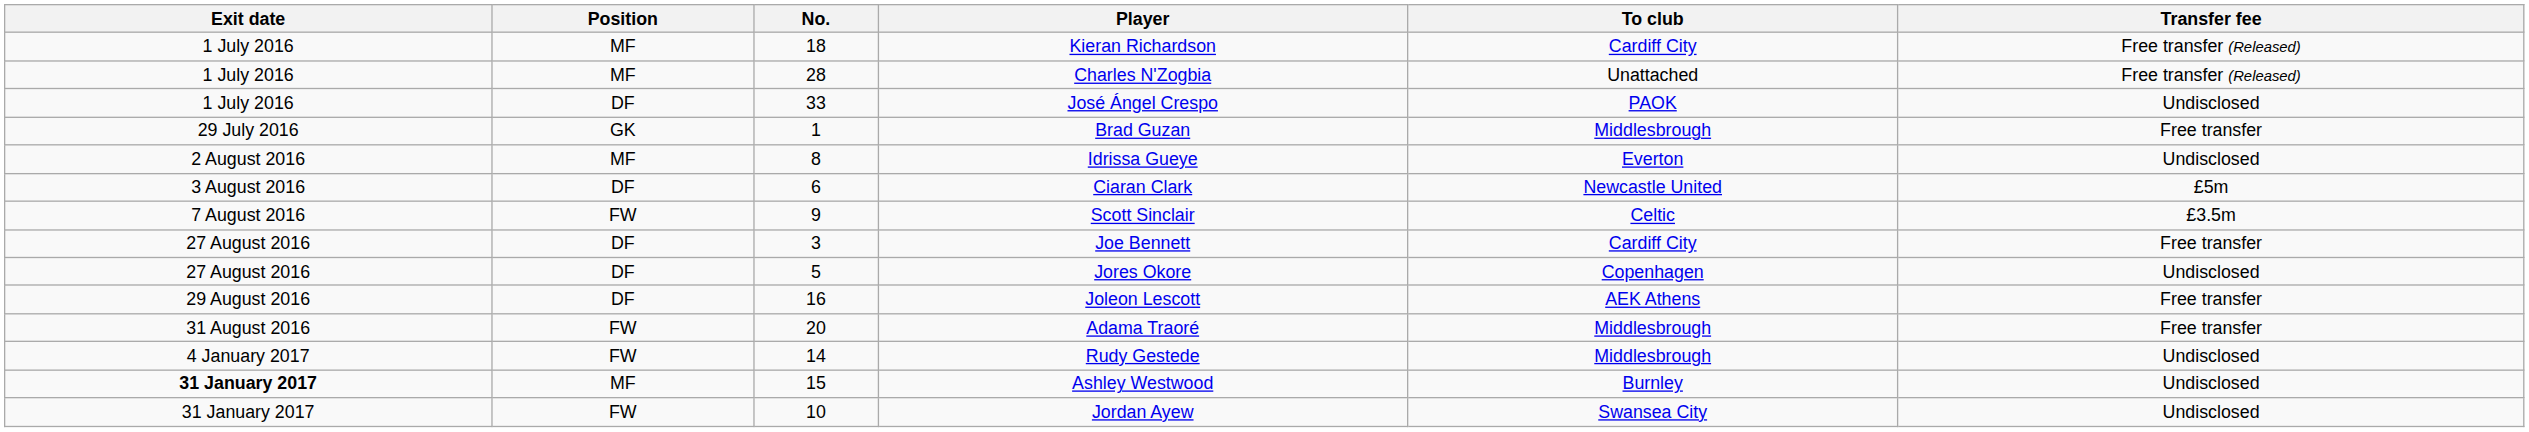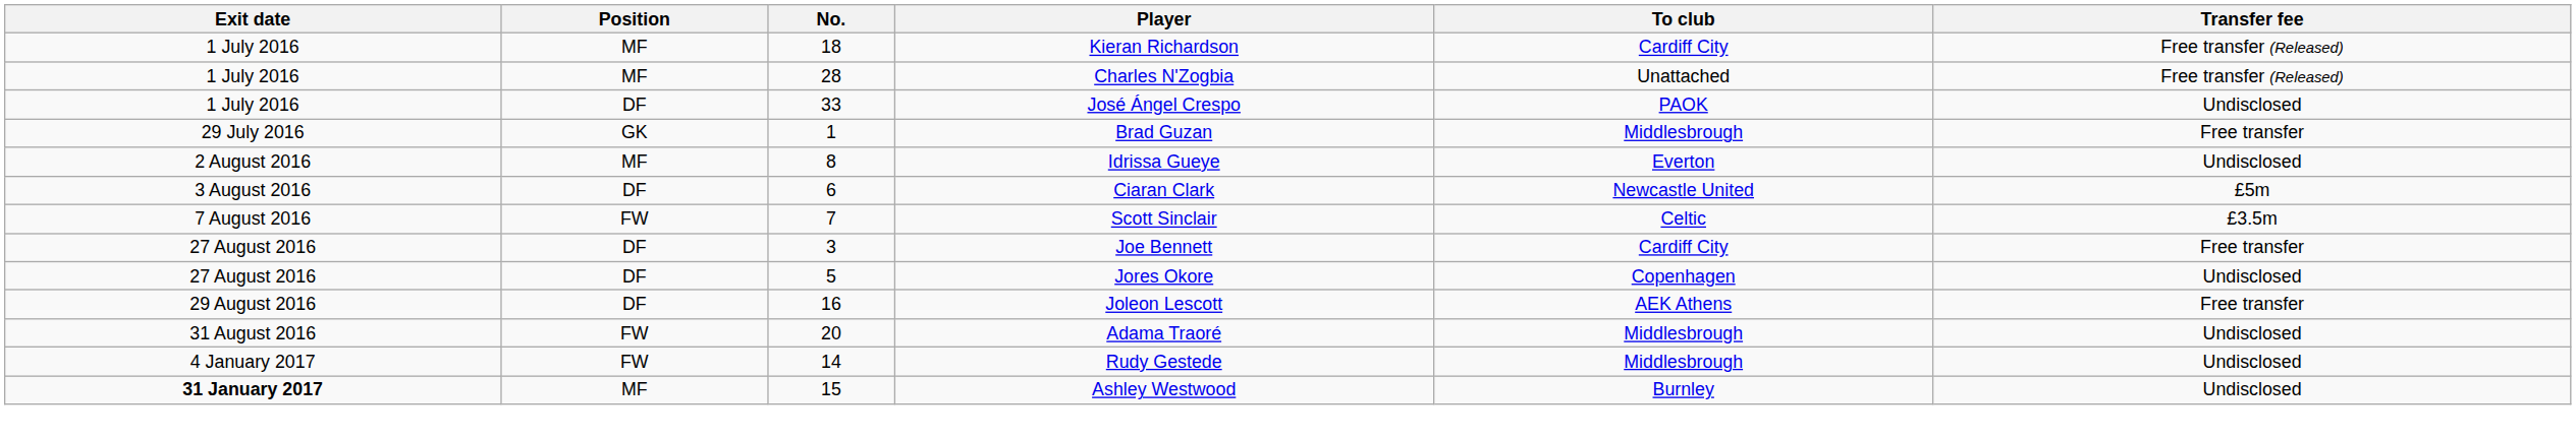Scott Sinclair | No.: 9 -> 7
Adama Traoré | Transfer fee: Free transfer -> Undisclosed
- row: 31 January 2017 | FW | 10 | Jordan Ayew | Swansea City | Undisclosed
